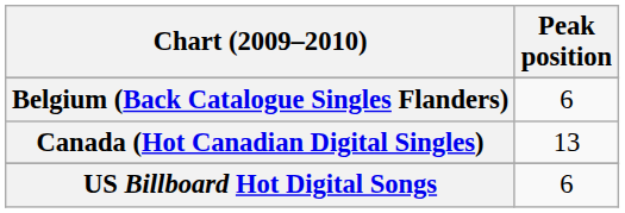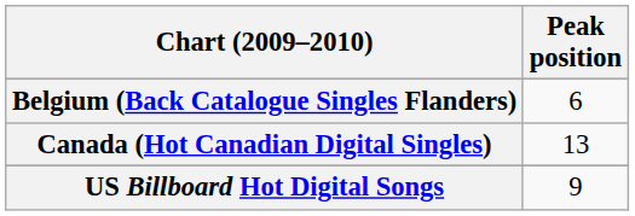US Billboard Hot Digital Songs | Peak position: 6 -> 9
